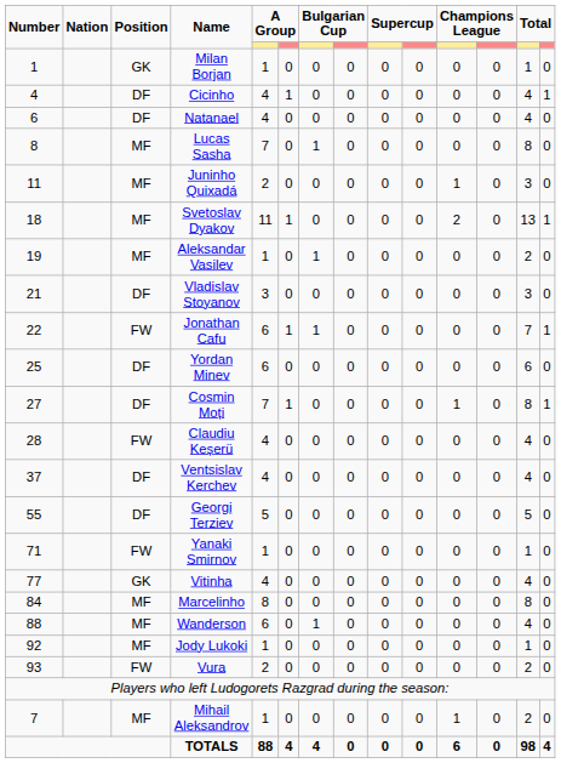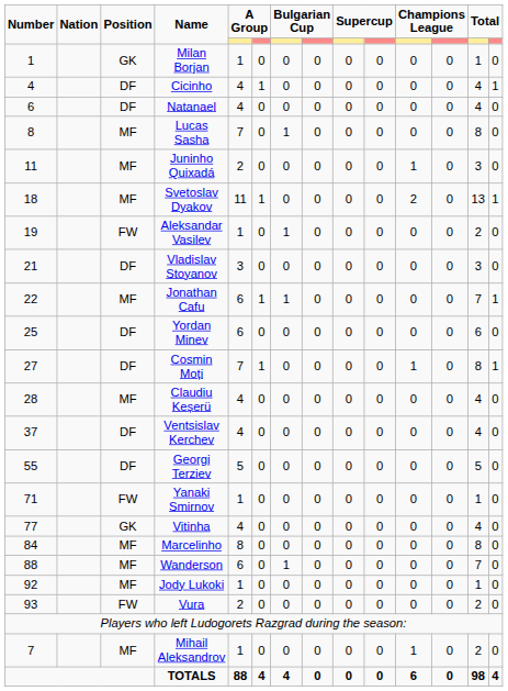Aleksandar Vasilev | Position: MF -> FW
Jonathan Cafu | Position: FW -> MF
Claudiu Keșerü | Position: FW -> MF
Wanderson | column 13: 4 -> 7
